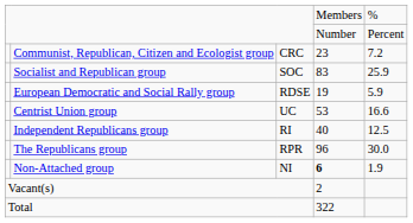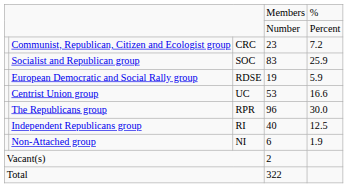rows swapped: Independent Republicans group <-> The Republicans group
Non-Attached group | column 4: bold -> normal
